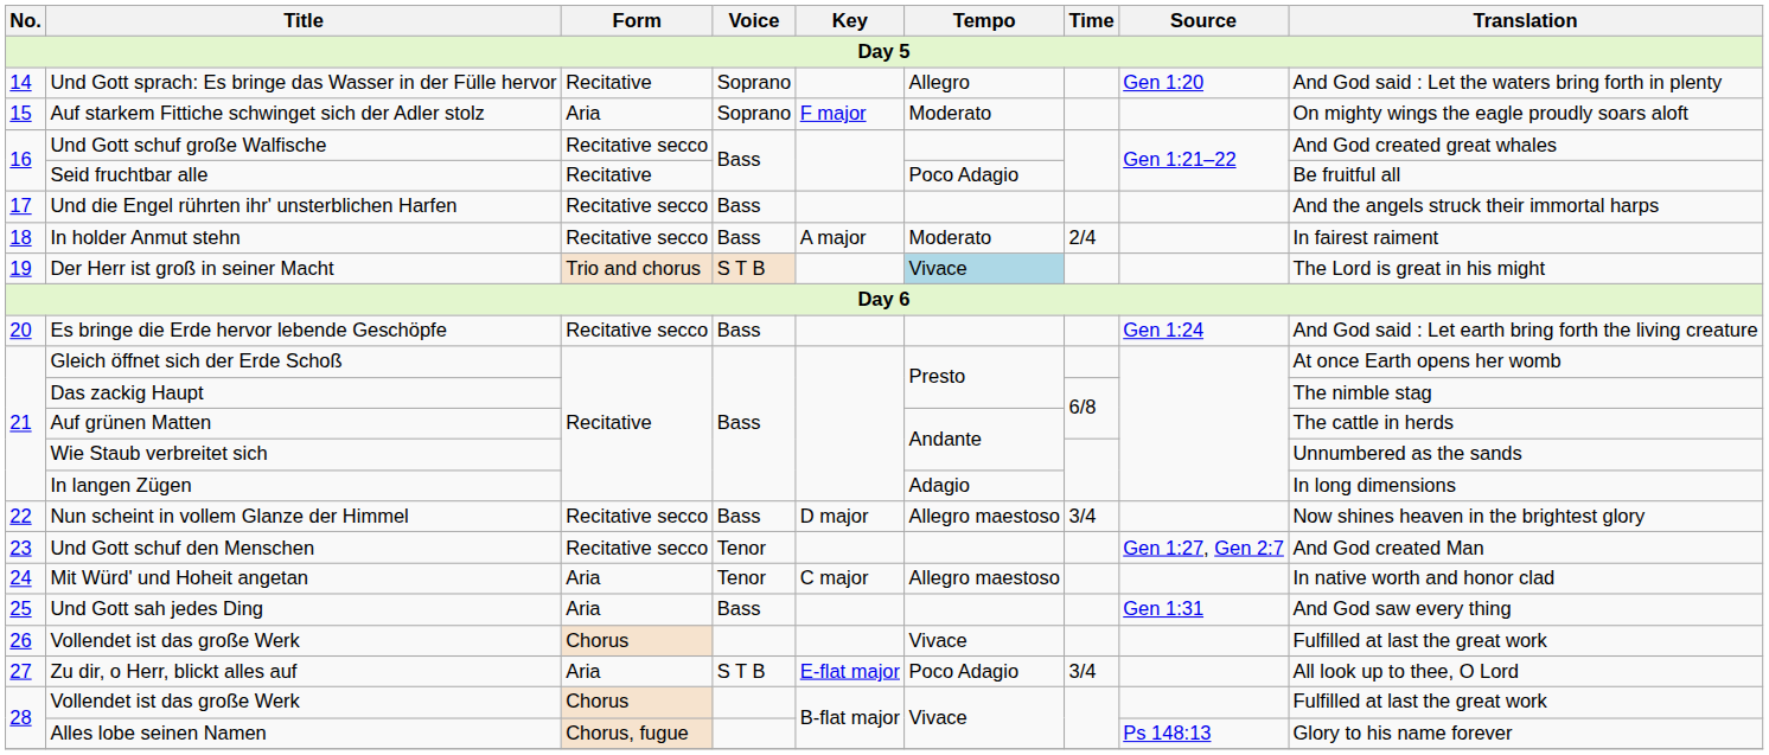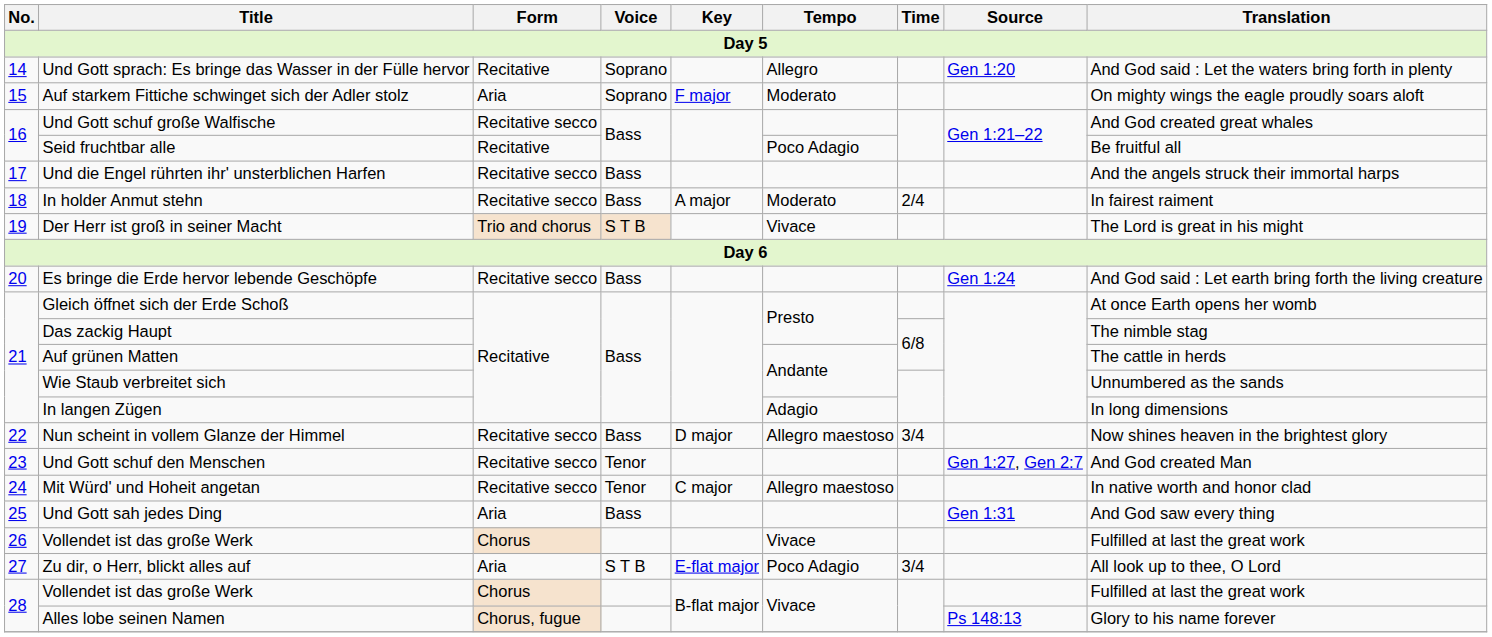Der Herr ist groß in seiner Macht | Tempo: lightblue background -> no background
Mit Würd' und Hoheit angetan | Form: Aria -> Recitative secco
